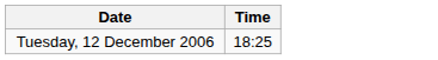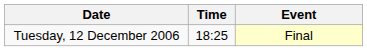+ column: Event | Final
